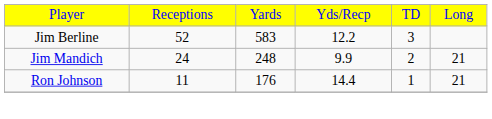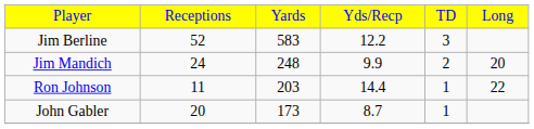Jim Mandich | column 6: 21 -> 20
Ron Johnson | column 3: 176 -> 203
Ron Johnson | column 6: 21 -> 22
+ row: John Gabler | 20 | 173 | 8.7 | 1
